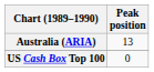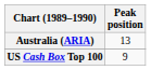US Cash Box Top 100 | Peak position: 0 -> 9
